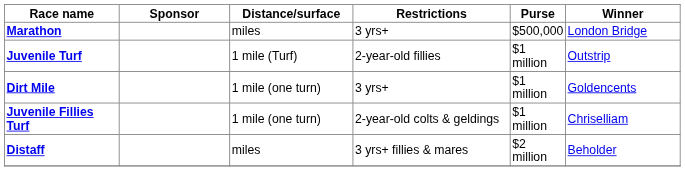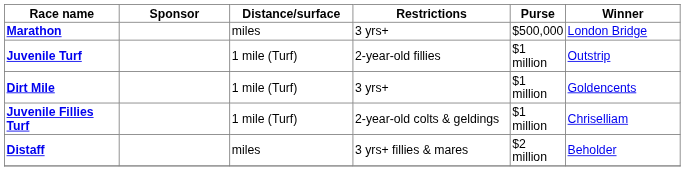Dirt Mile | Distance/surface: 1 mile (one turn) -> 1 mile (Turf)
Juvenile Fillies Turf | Distance/surface: 1 mile (one turn) -> 1 mile (Turf)
